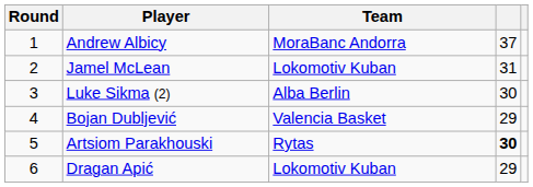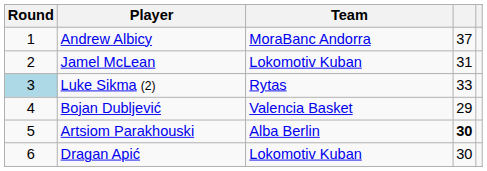Luke Sikma (2) | Round: no background -> lightblue background
Luke Sikma (2) | Team: Alba Berlin -> Rytas
Luke Sikma (2) | column 4: 30 -> 33
Artsiom Parakhouski | Team: Rytas -> Alba Berlin
Dragan Apić | column 4: 29 -> 30
